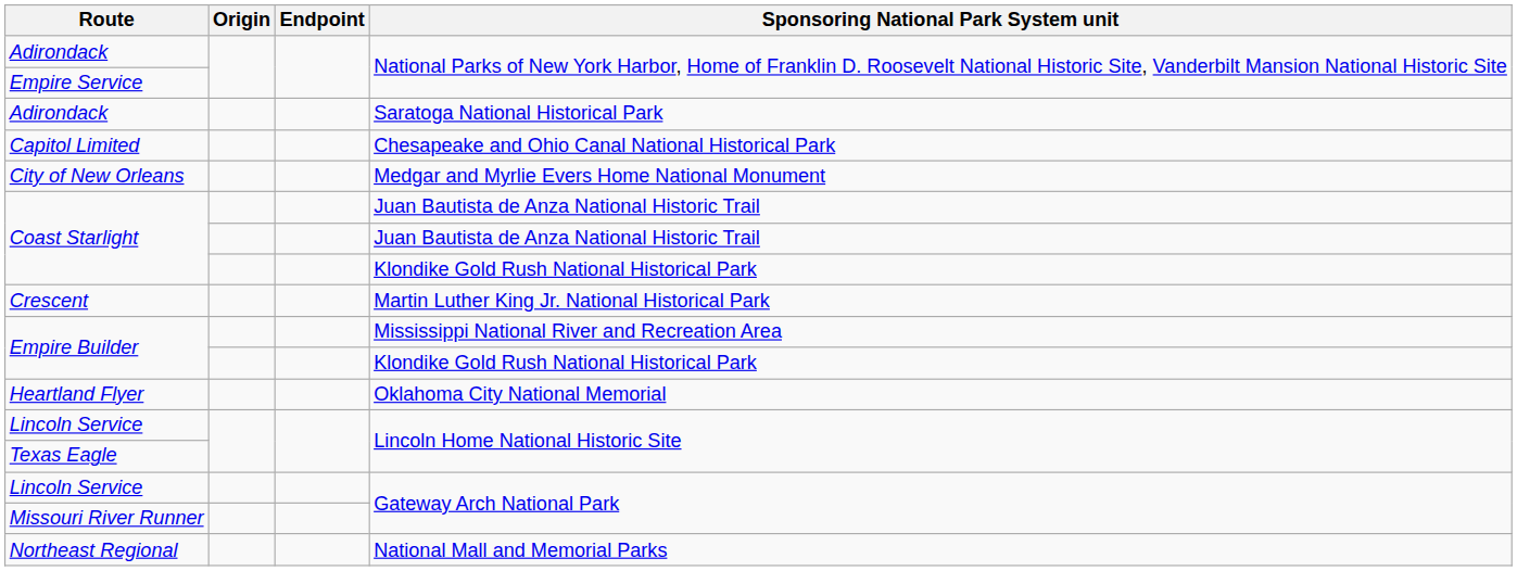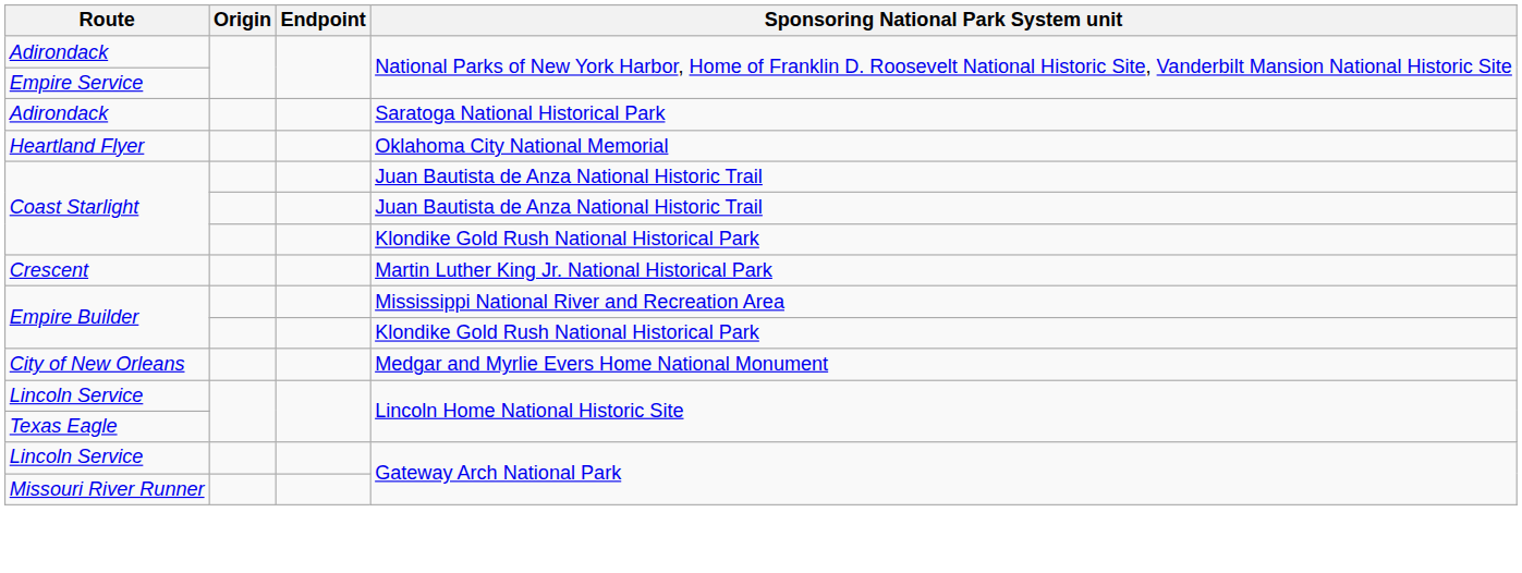- row: Capitol Limited | Chesapeake and Ohio Canal National Historical Park
rows swapped: City of New Orleans <-> Heartland Flyer
- row: Northeast Regional | National Mall and Memorial Parks
